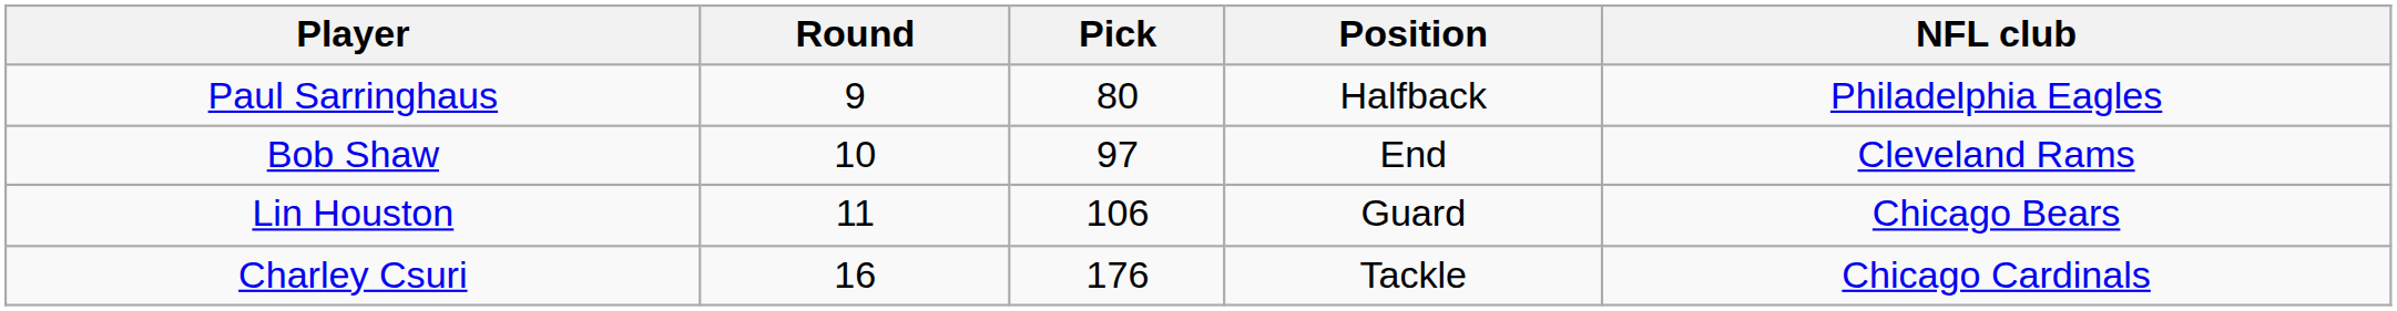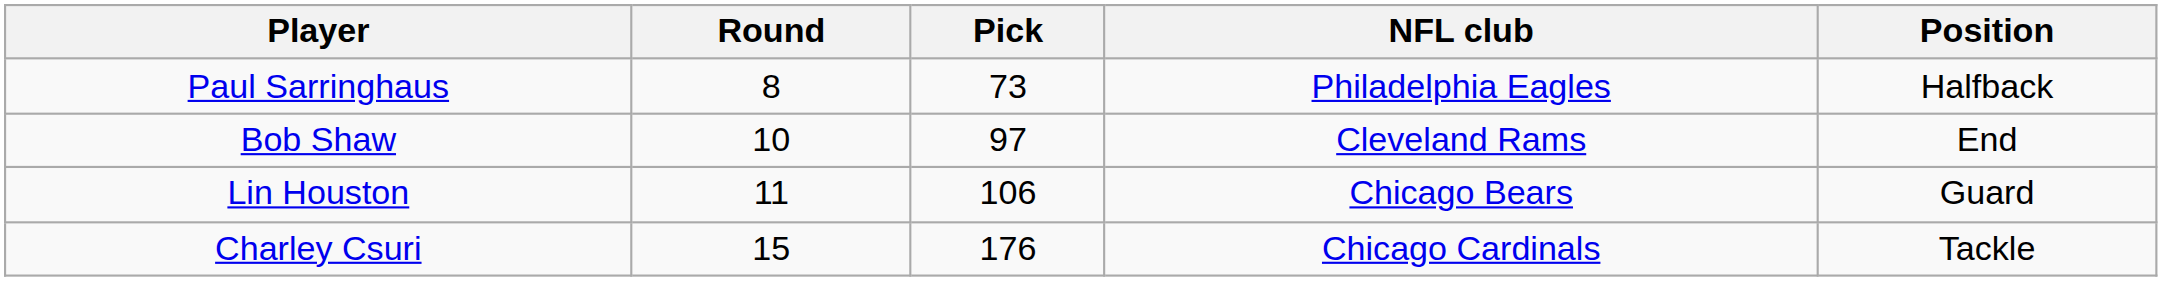columns swapped: Position <-> NFL club
Paul Sarringhaus | Round: 9 -> 8
Paul Sarringhaus | Pick: 80 -> 73
Charley Csuri | Round: 16 -> 15
